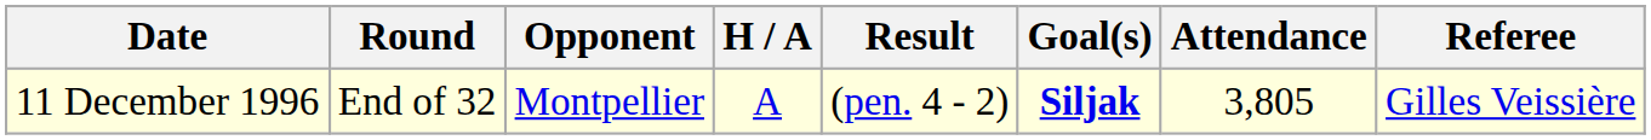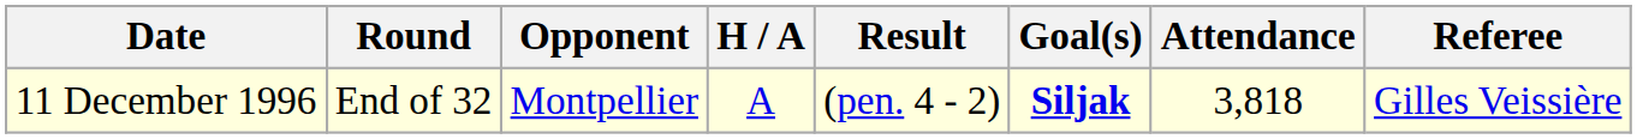11 December 1996 | Attendance: 3,805 -> 3,818
